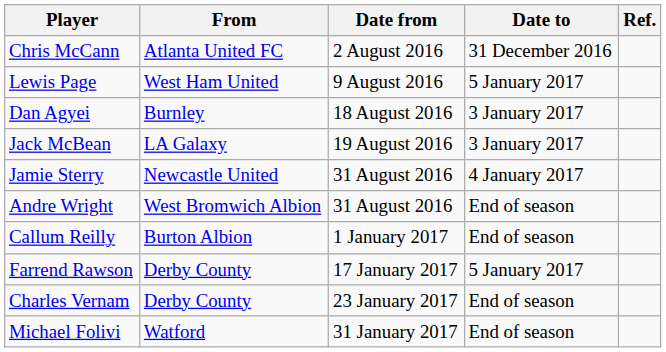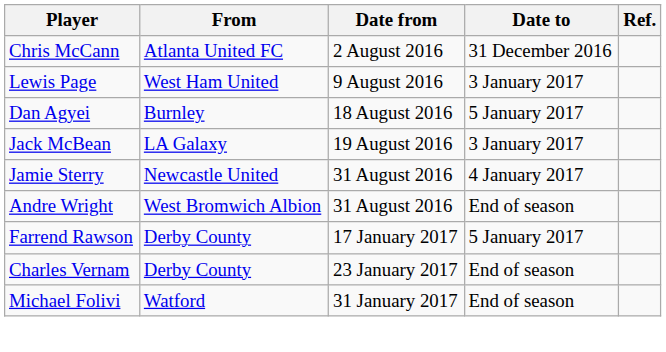Lewis Page | Date to: 5 January 2017 -> 3 January 2017
Dan Agyei | Date to: 3 January 2017 -> 5 January 2017
- row: Callum Reilly | Burton Albion | 1 January 2017 | End of season
